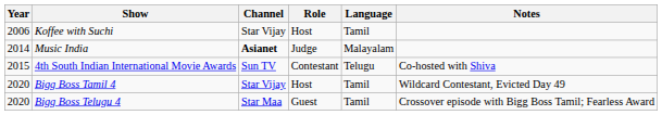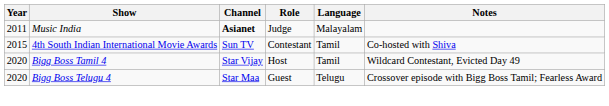- row: 2006 | Koffee with Suchi | Star Vijay | Host | Tamil
Music India | Year: 2014 -> 2011
4th South Indian International Movie Awards | Language: Telugu -> Tamil
Bigg Boss Telugu 4 | Language: Tamil -> Telugu
